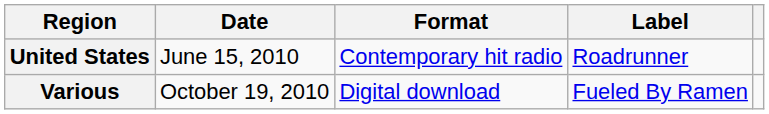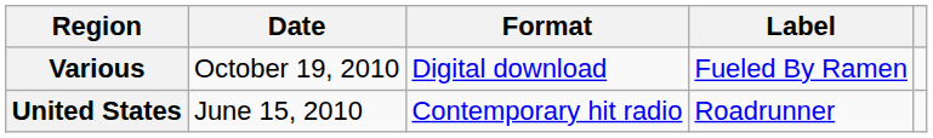rows swapped: United States <-> Various
